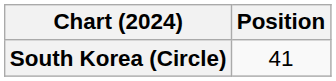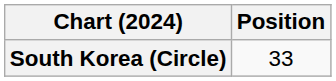South Korea (Circle) | Position: 41 -> 33
